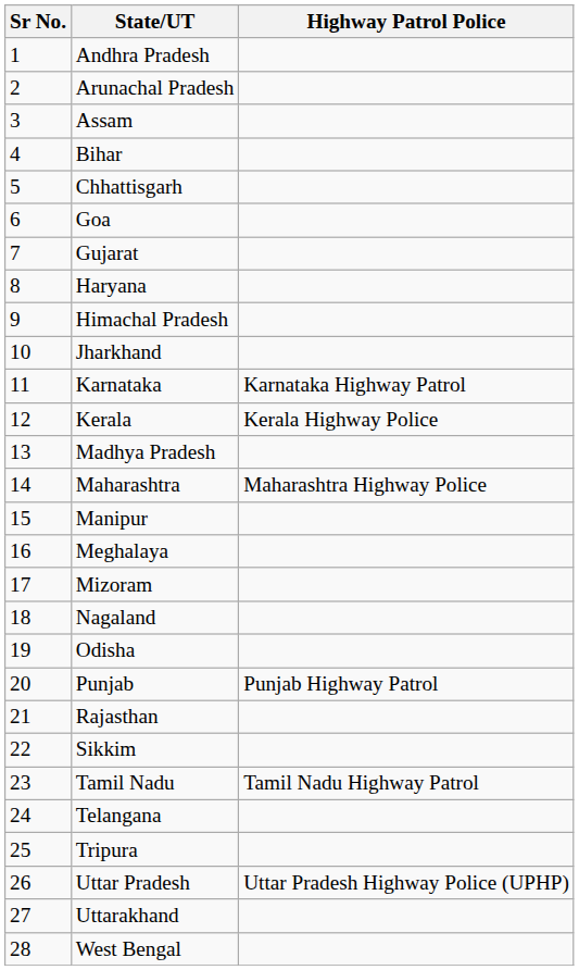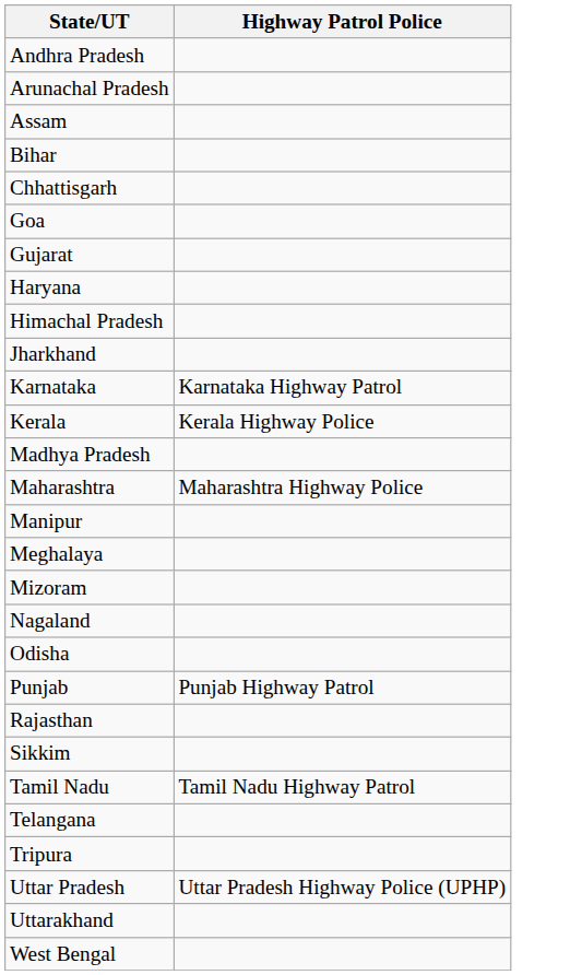- column: Sr No. | 1 | 2 | 3 | 4 | 5 | 6 | 7 | 8 | 9 | 10 | 11 | 12 | 13 | 14 | 15 | 16 | 17 | 18 | 19 | 20 | 21 | 22 | 23 | 24 | 25 | 26 | 27 | 28
